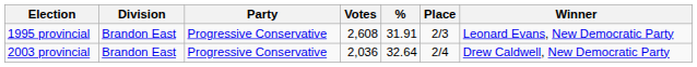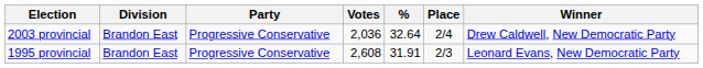rows swapped: 1995 provincial <-> 2003 provincial
